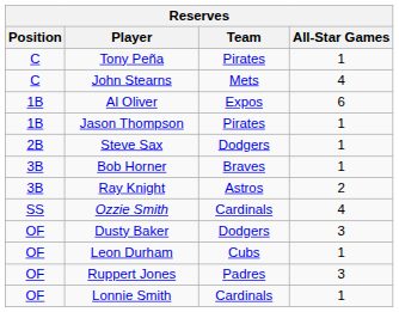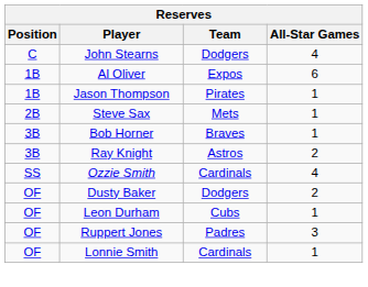- row: C | Tony Peña | Pirates | 1
John Stearns | Team: Mets -> Dodgers
Steve Sax | Team: Dodgers -> Mets
Dusty Baker | All-Star Games: 3 -> 2
